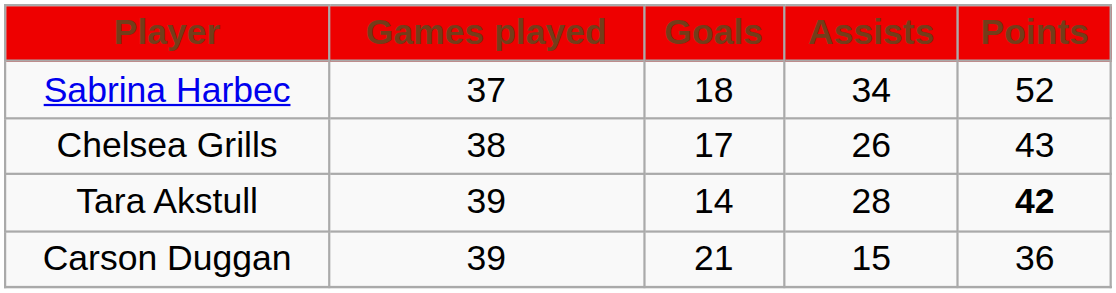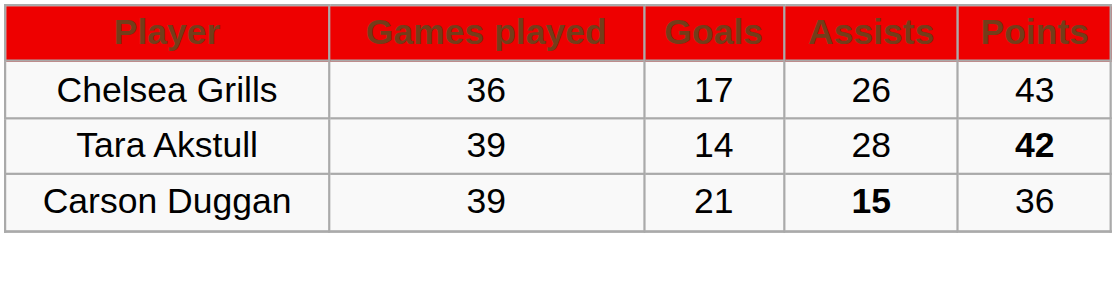- row: Sabrina Harbec | 37 | 18 | 34 | 52
Chelsea Grills | Games played: 38 -> 36
Carson Duggan | Assists: normal -> bold
